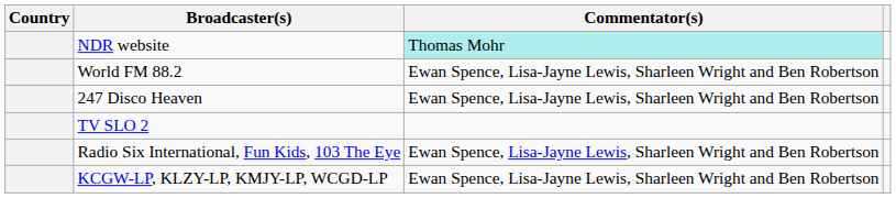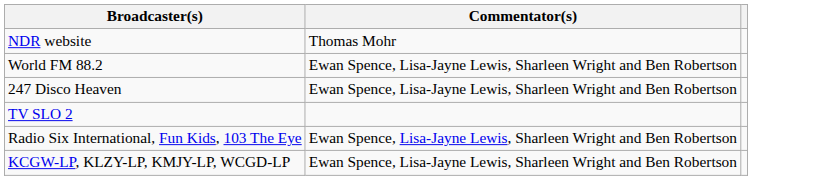- column: Country
NDR website | Commentator(s): paleturquoise background -> no background
